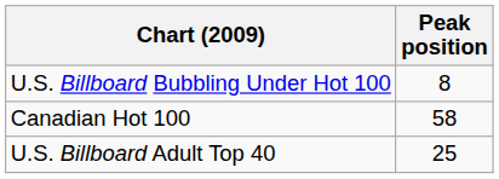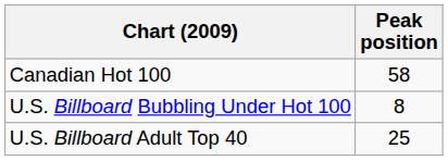rows swapped: Canadian Hot 100 <-> U.S. Billboard Bubbling Under Hot 100
